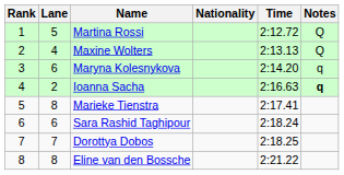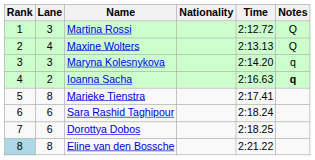Martina Rossi | Lane: 5 -> 3
Maryna Kolesnykova | Lane: 6 -> 3
Dorottya Dobos | Lane: 7 -> 6
Eline van den Bossche | Rank: no background -> lightblue background
